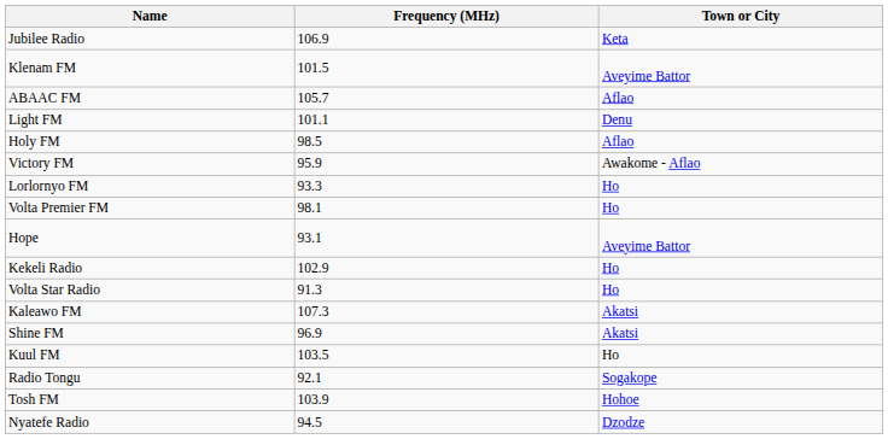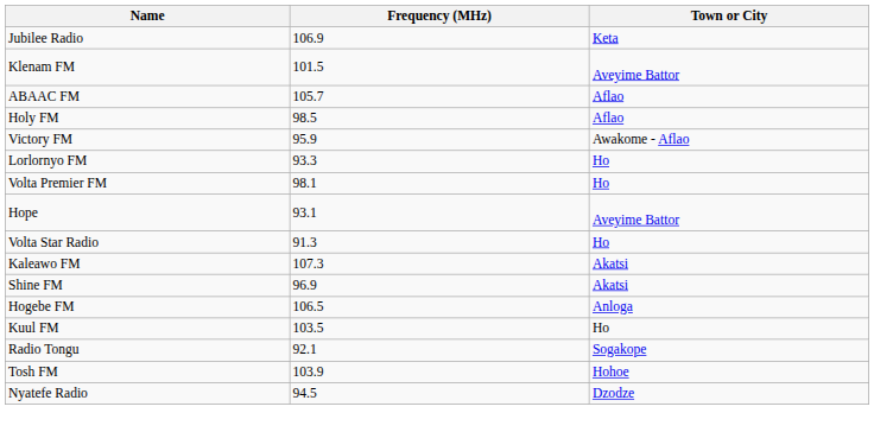- row: Light FM | 101.1 | Denu
- row: Kekeli Radio | 102.9 | Ho
+ row: Hogebe FM | 106.5 | Anloga
